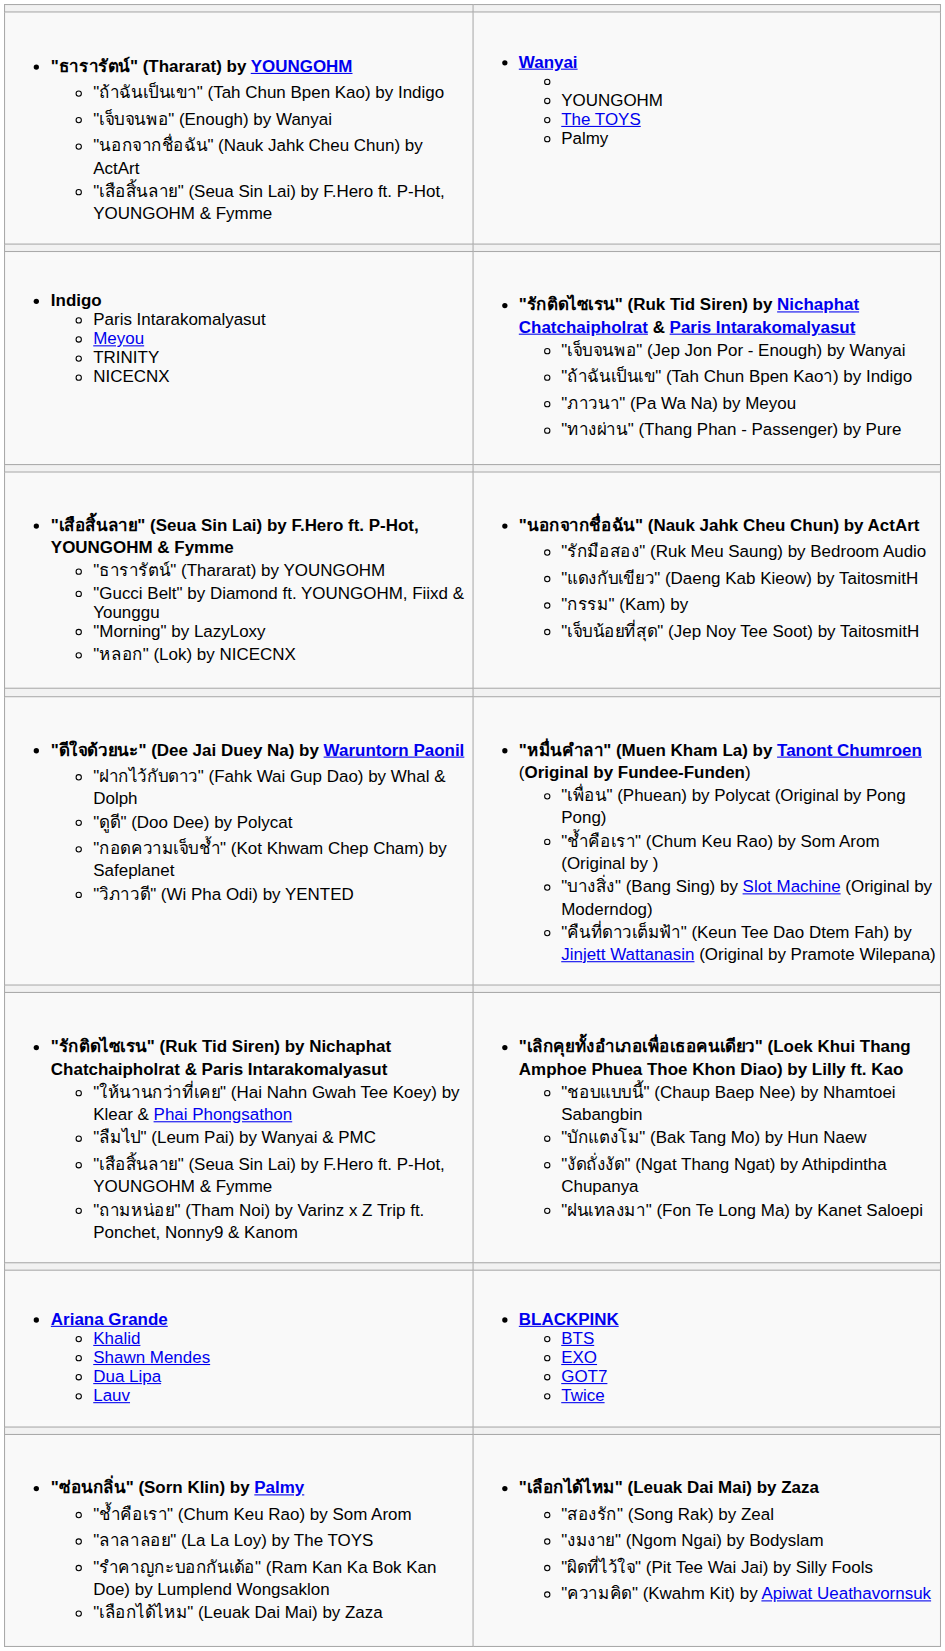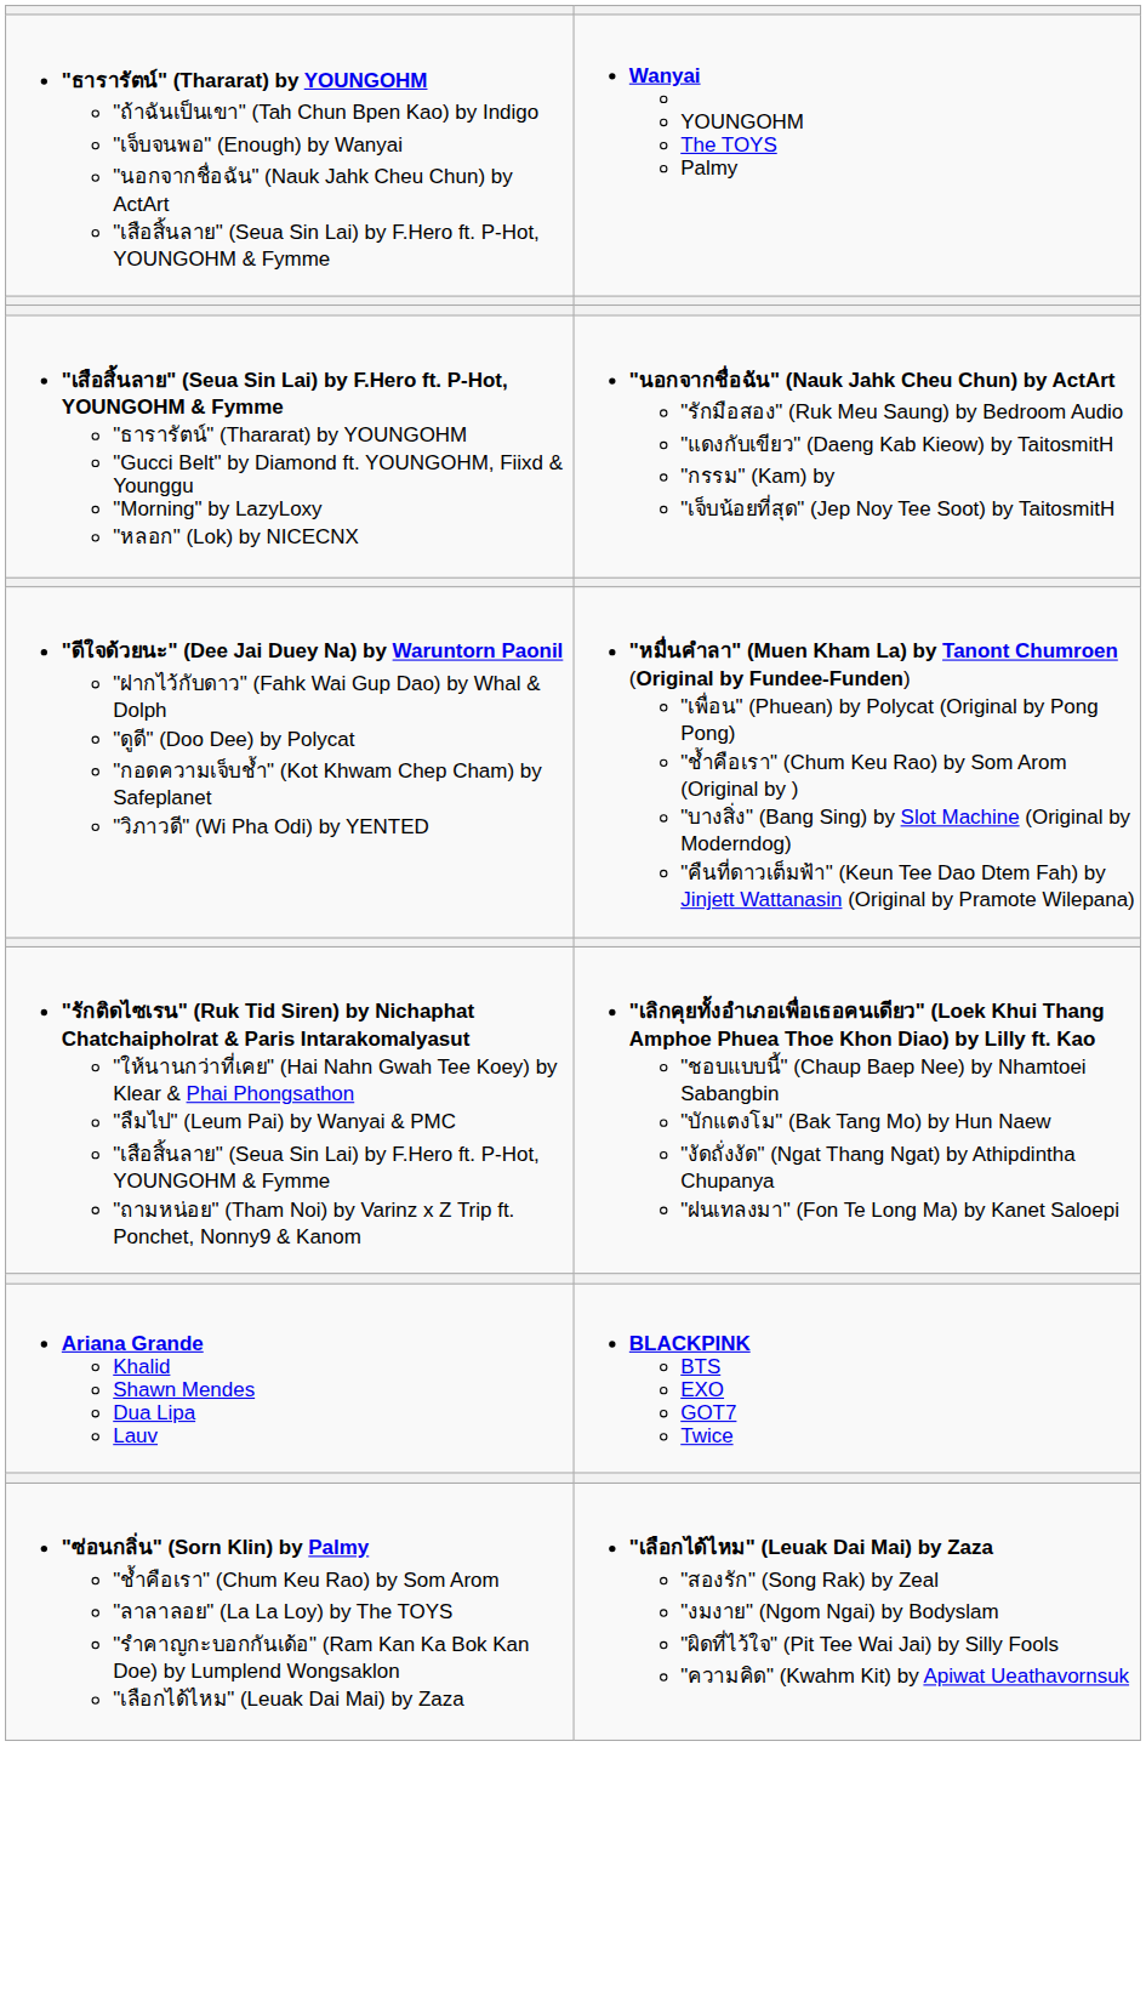- row: Indigo Paris Intarakomalyasut Meyou TRINITY NICECNX | "รักติดไซเรน" (Ruk Tid Siren) by Nichaphat Chatchaipholrat & Paris Intarakomalyasut "เจ็บจนพอ" (Jep Jon Por - Enough) by Wanyai "ถ้าฉันเป็นเข" (Tah Chun Bpen Kaoา) by Indigo "ภาวนา" (Pa Wa Na) by Meyou "ทางผ่าน" (Thang Phan - Passenger) by Pure
